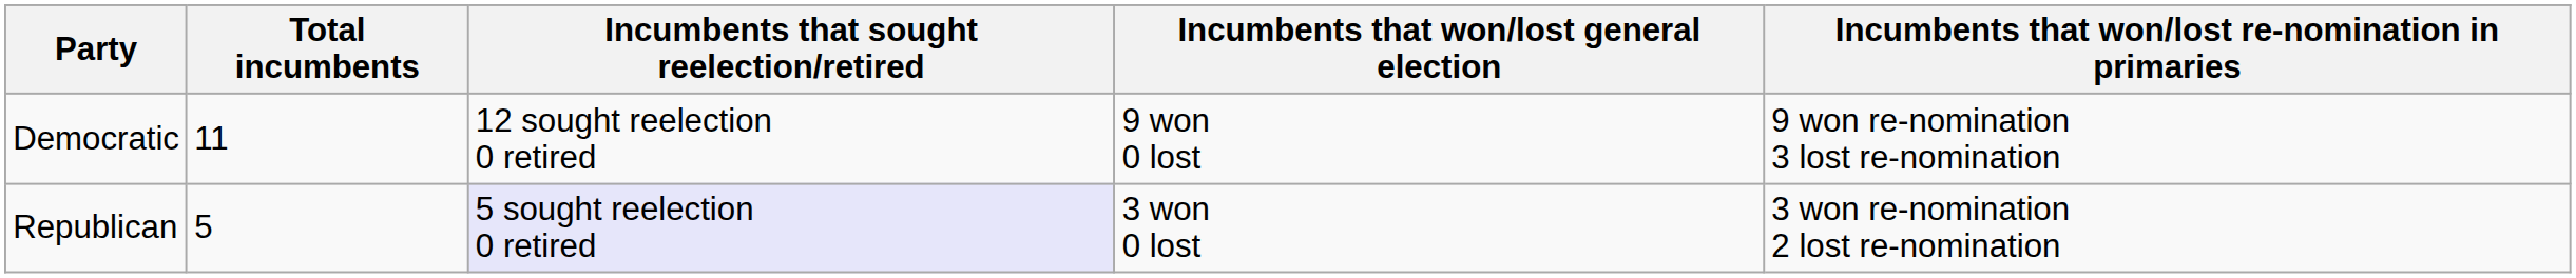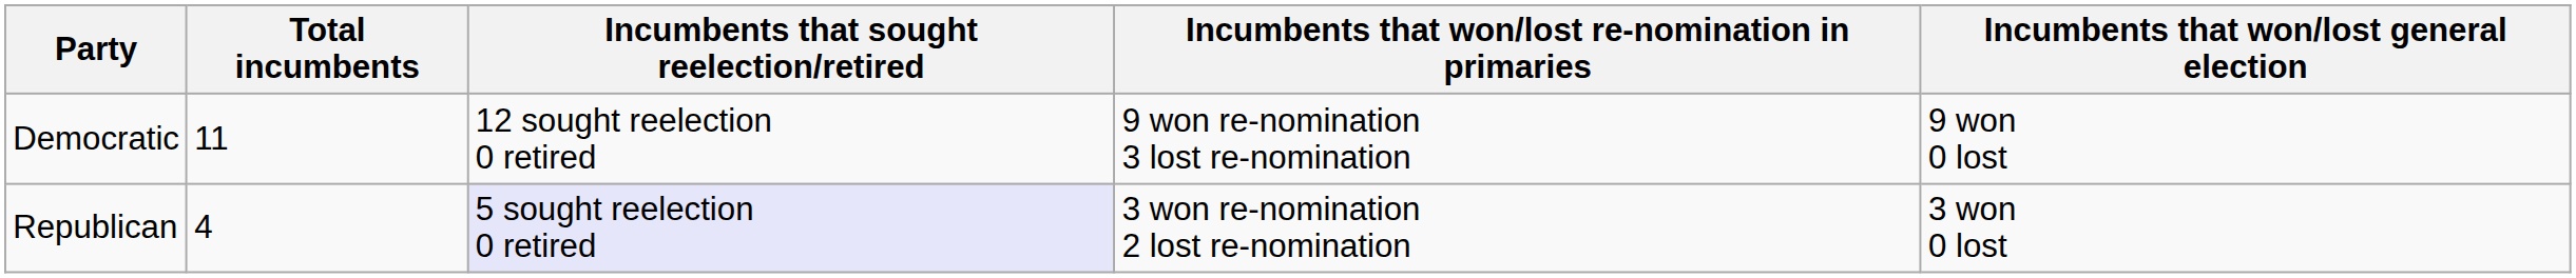columns swapped: Incumbents that won/lost re-nomination in primaries <-> Incumbents that won/lost general election
Republican | Total incumbents: 5 -> 4
